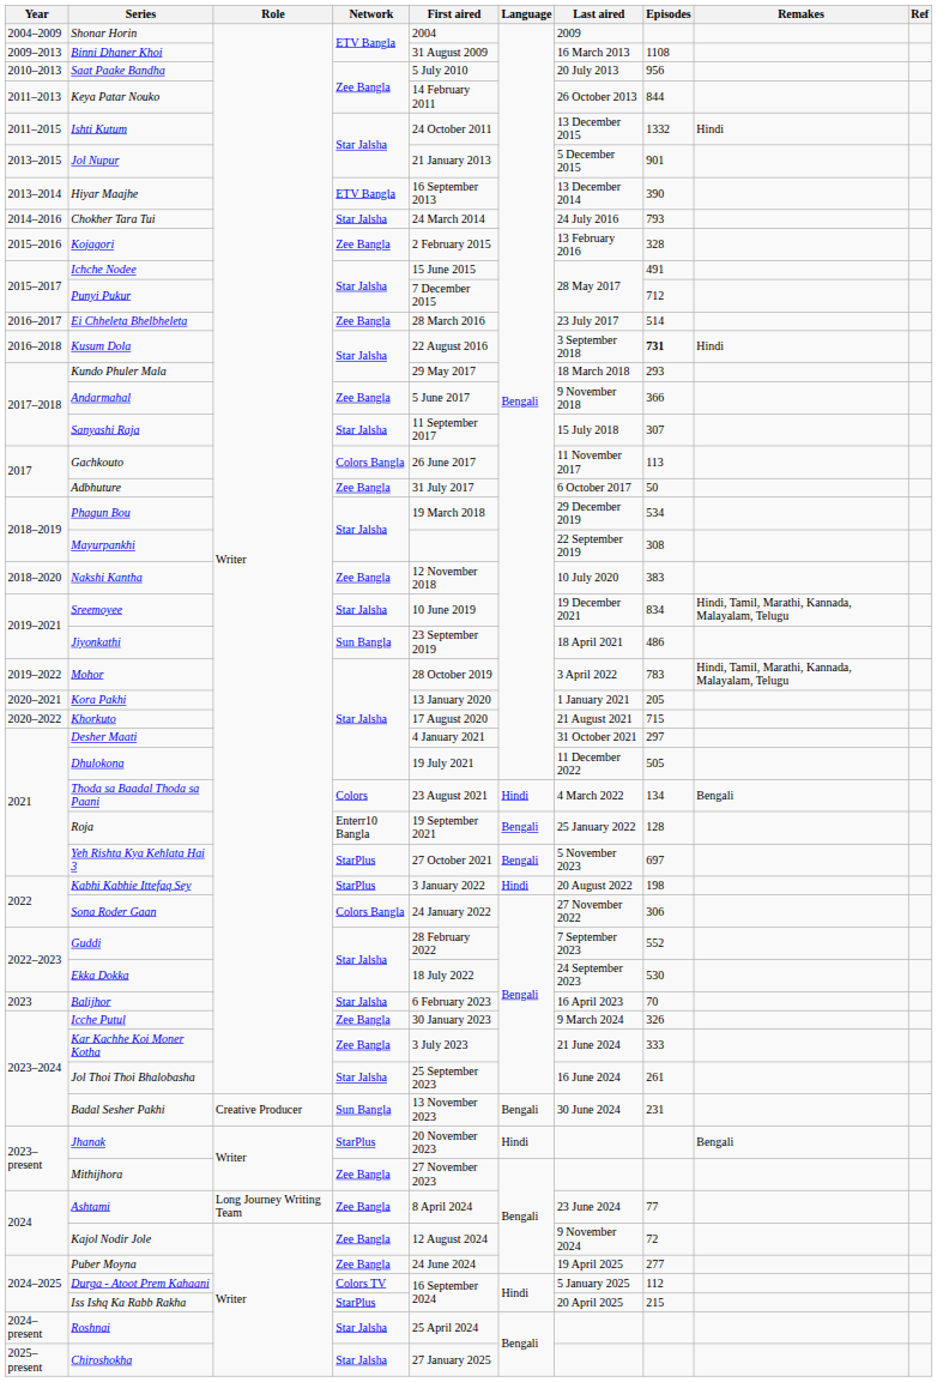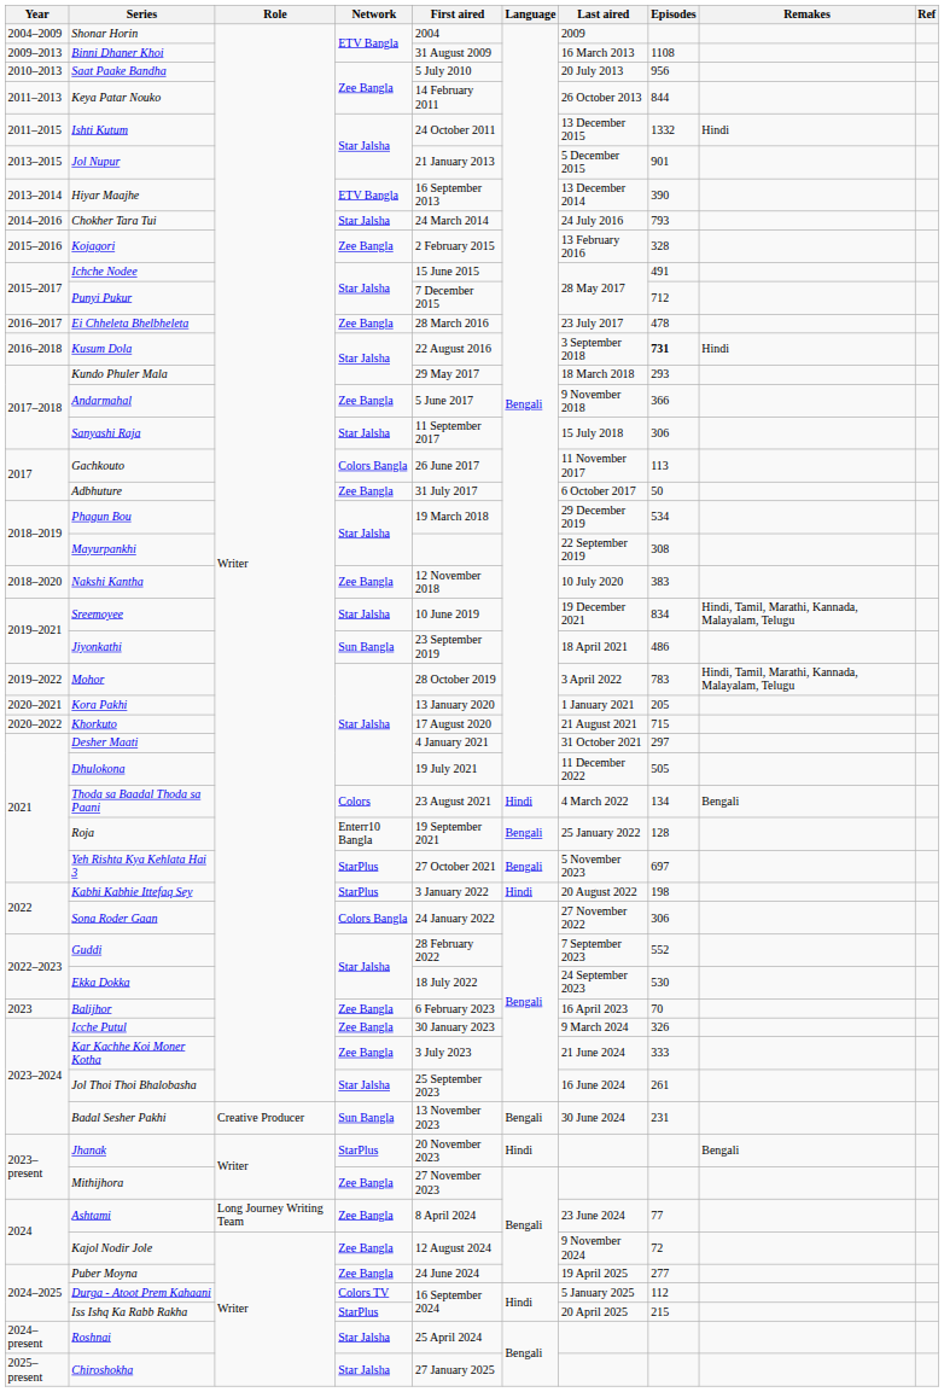Ei Chheleta Bhelbheleta | Episodes: 514 -> 478
Sanyashi Raja | Episodes: 307 -> 306
Balijhor | Network: Star Jalsha -> Zee Bangla
